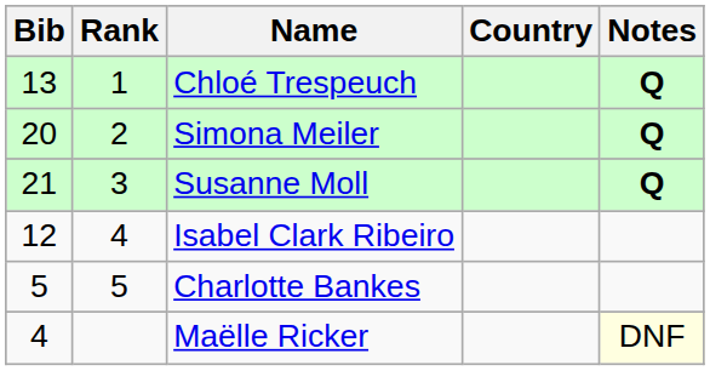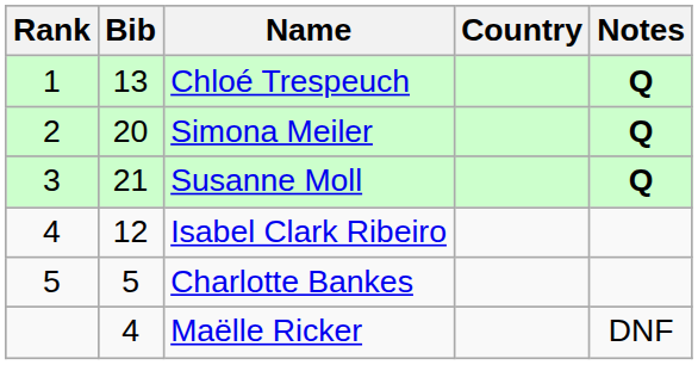columns swapped: Rank <-> Bib
Maëlle Ricker | Notes: lightyellow background -> no background
